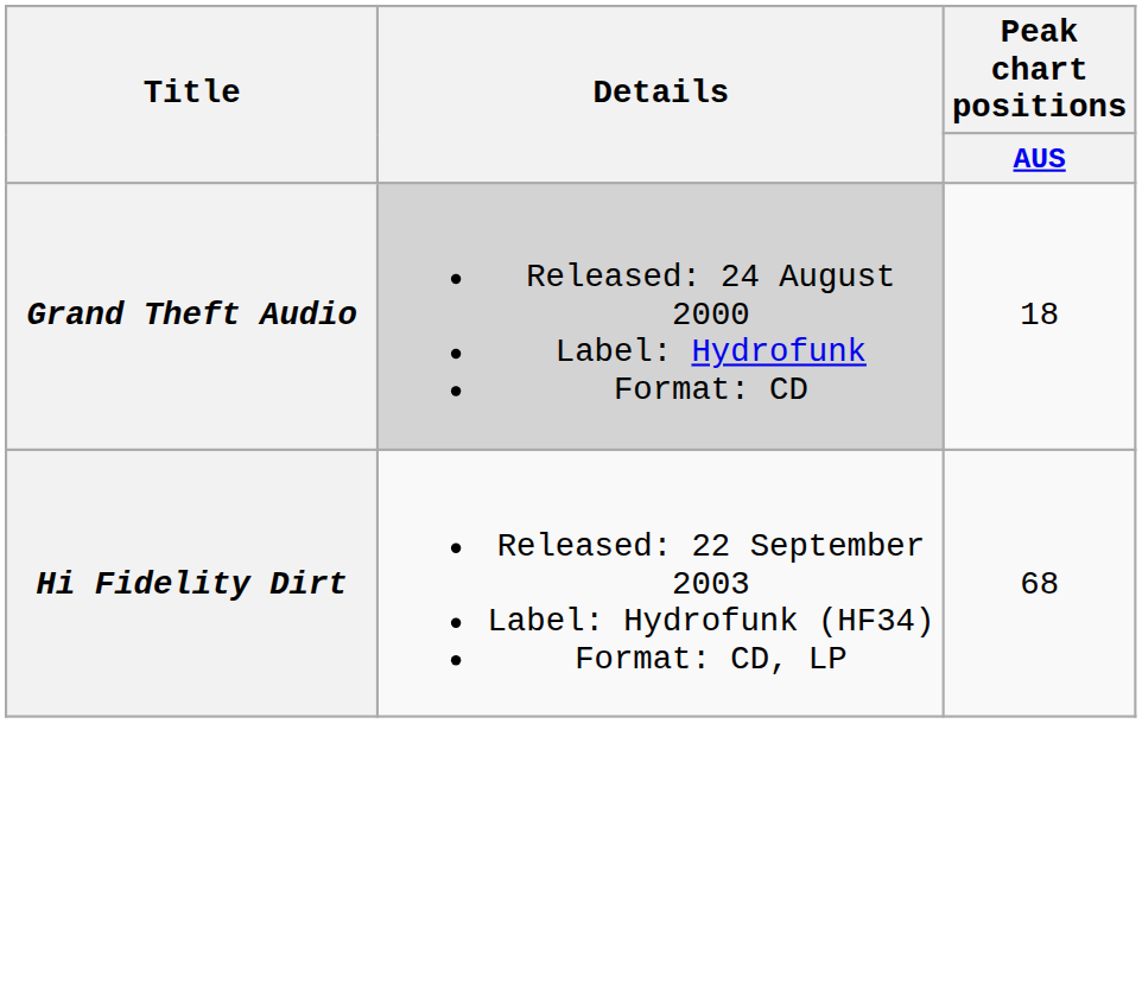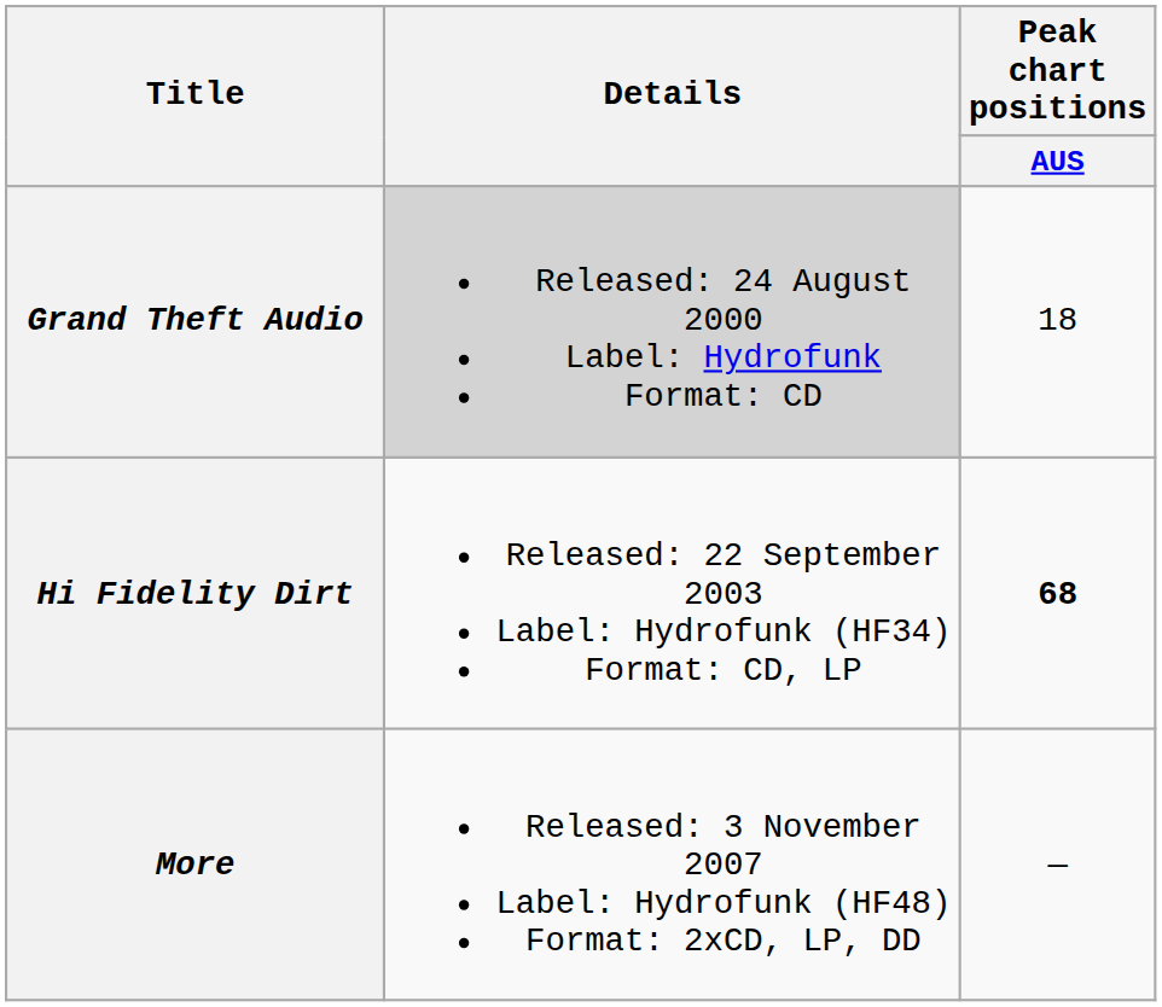Hi Fidelity Dirt | Peak chart positions / AUS: normal -> bold
+ row: More | Released: 3 November 2007 Label: Hydrofunk (HF48) Format: 2xCD, LP, DD | —
